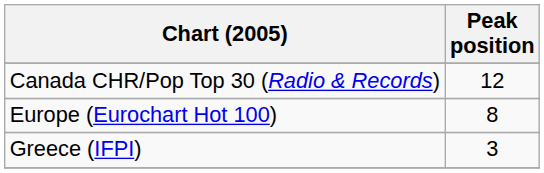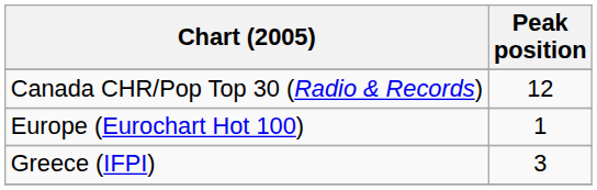Europe (Eurochart Hot 100) | Peak position: 8 -> 1
